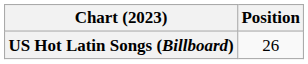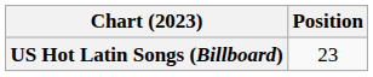US Hot Latin Songs (Billboard) | Position: 26 -> 23
